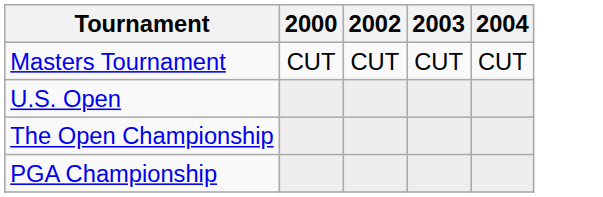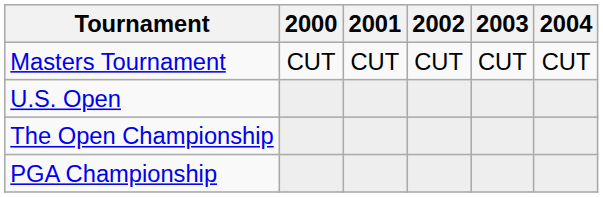+ column: 2001 | CUT
